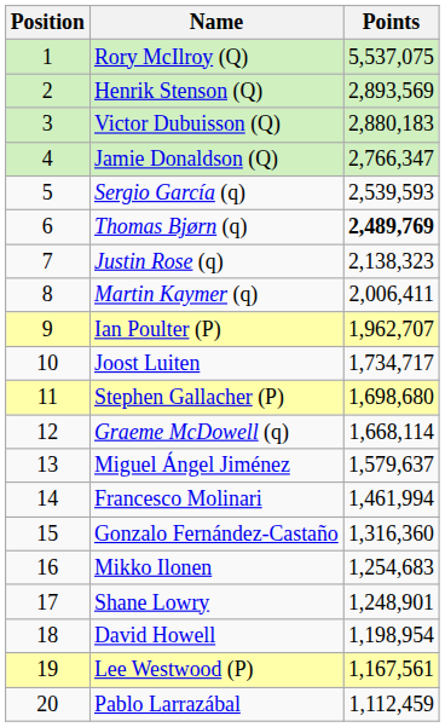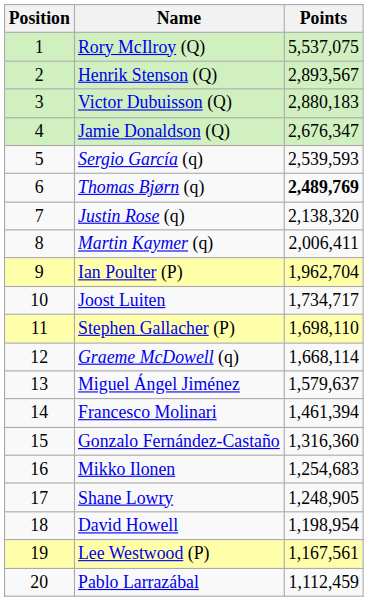Henrik Stenson (Q) | Points: 2,893,569 -> 2,893,567
Jamie Donaldson (Q) | Points: 2,766,347 -> 2,676,347
Justin Rose (q) | Points: 2,138,323 -> 2,138,320
Ian Poulter (P) | Points: 1,962,707 -> 1,962,704
Stephen Gallacher (P) | Points: 1,698,680 -> 1,698,110
Francesco Molinari | Points: 1,461,994 -> 1,461,394
Shane Lowry | Points: 1,248,901 -> 1,248,905
